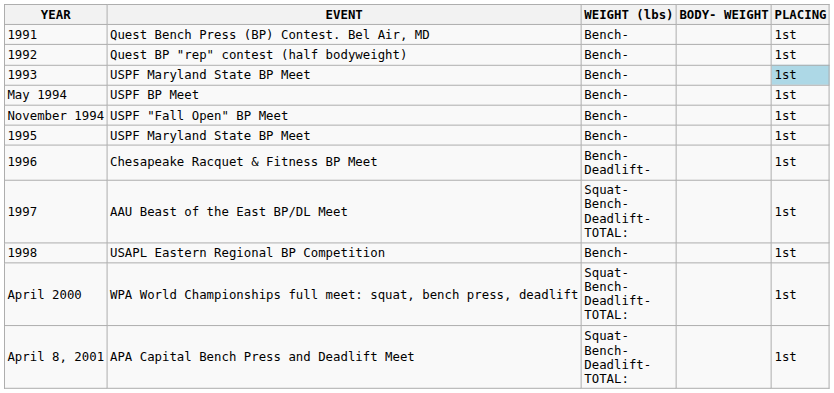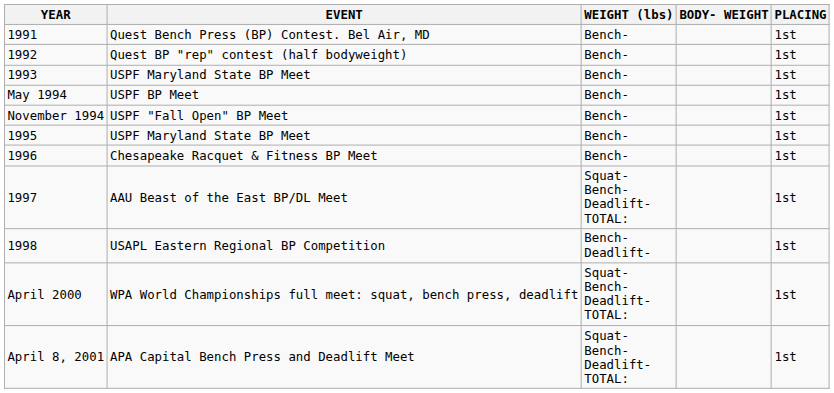1993 / USPF Maryland State BP Meet | PLACING: lightblue background -> no background
Chesapeake Racquet & Fitness BP Meet | WEIGHT (lbs): Bench- Deadlift- -> Bench-
USAPL Eastern Regional BP Competition | WEIGHT (lbs): Bench- -> Bench- Deadlift-
